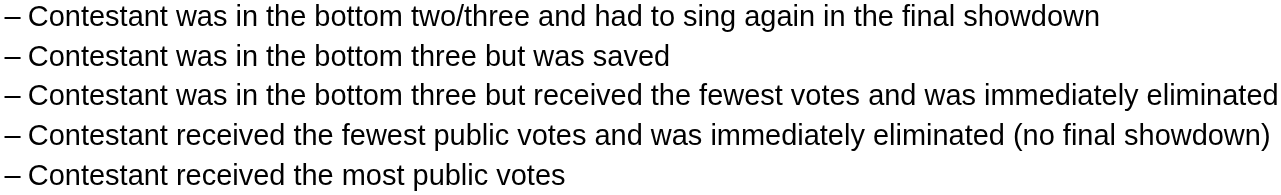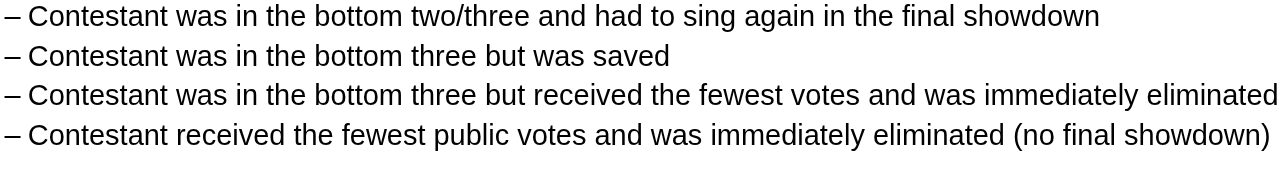- row: – | Contestant received the most public votes
